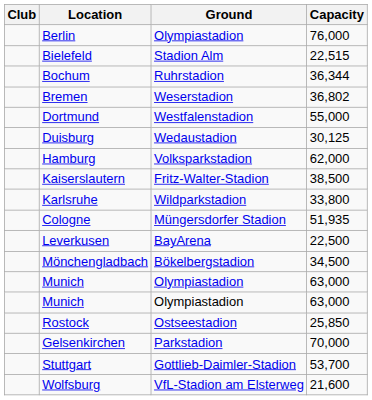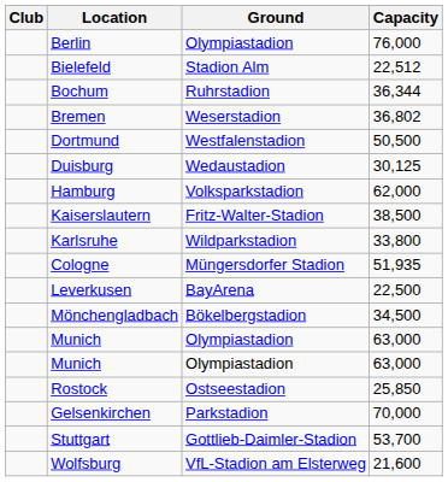Bielefeld | Capacity: 22,515 -> 22,512
Dortmund | Capacity: 55,000 -> 50,500
